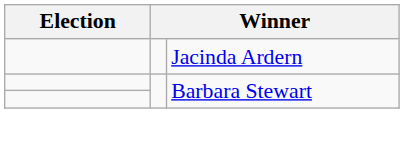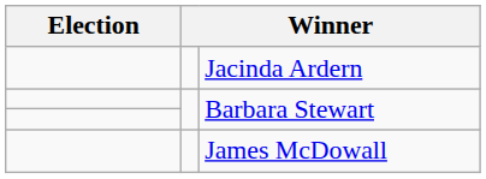+ row: James McDowall
